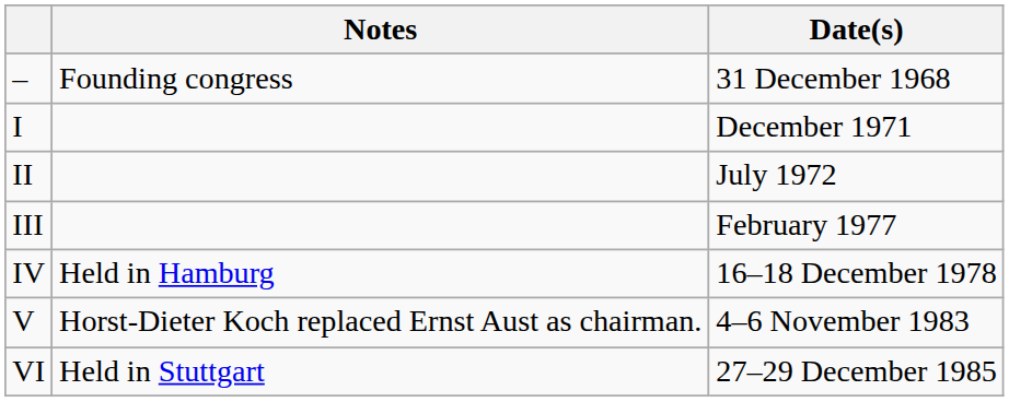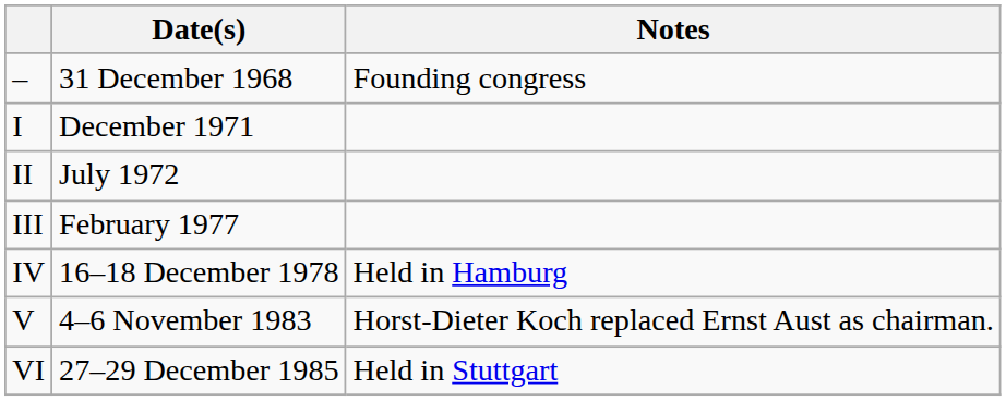columns swapped: Date(s) <-> Notes
